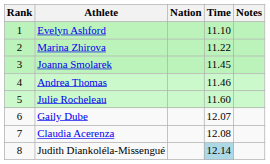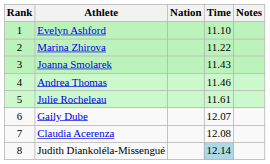Joanna Smolarek | Time: 11.45 -> 11.43
Julie Rocheleau | Time: 11.60 -> 11.61
